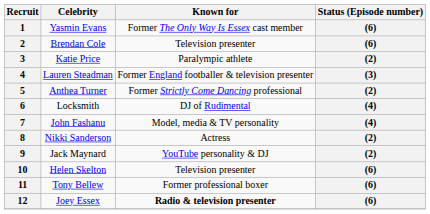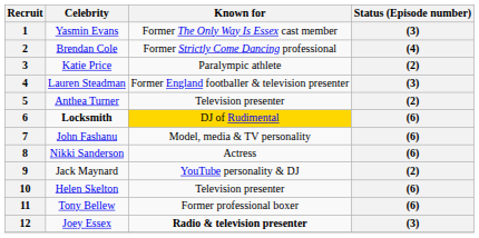1 | Status (Episode number): (6) -> (3)
2 | Known for: Television presenter -> Former Strictly Come Dancing professional
2 | Status (Episode number): (6) -> (4)
5 | Known for: Former Strictly Come Dancing professional -> Television presenter
6 | Celebrity: normal -> bold
6 | Known for: no background -> gold background
6 | Status (Episode number): (4) -> (6)
7 | Status (Episode number): (4) -> (6)
8 | Status (Episode number): (2) -> (6)
12 | Status (Episode number): (6) -> (3)
